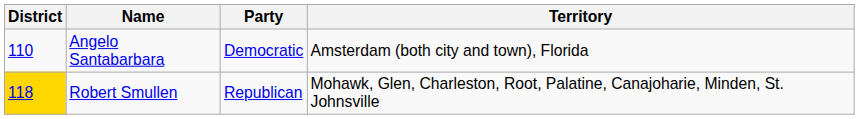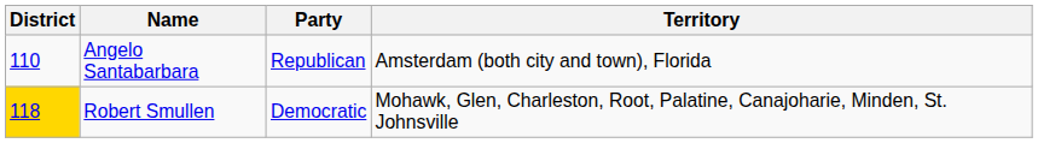Angelo Santabarbara | Party: Democratic -> Republican
Robert Smullen | Party: Republican -> Democratic
